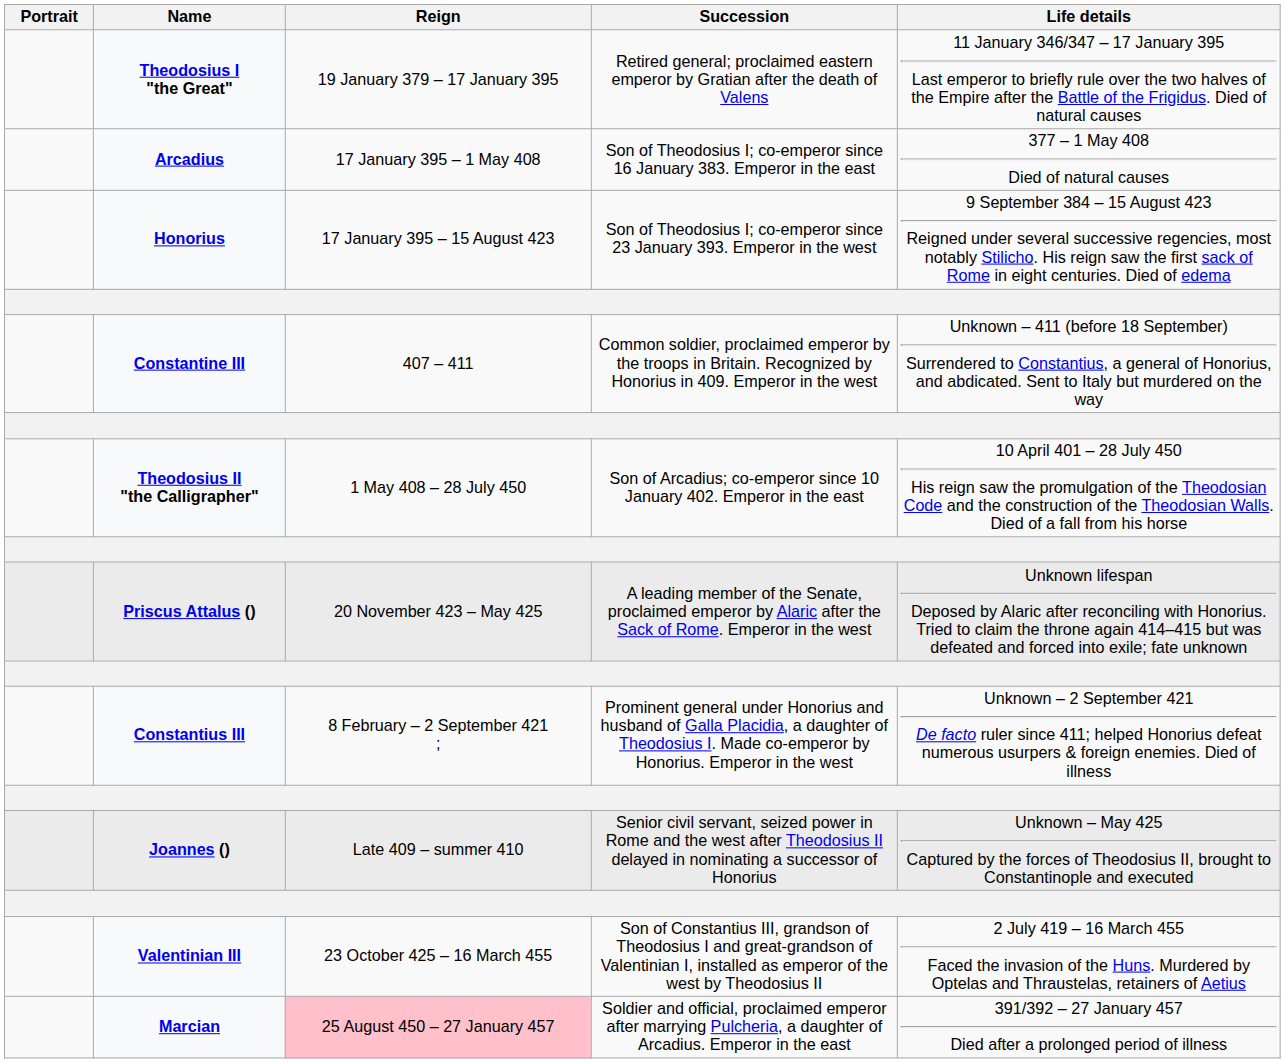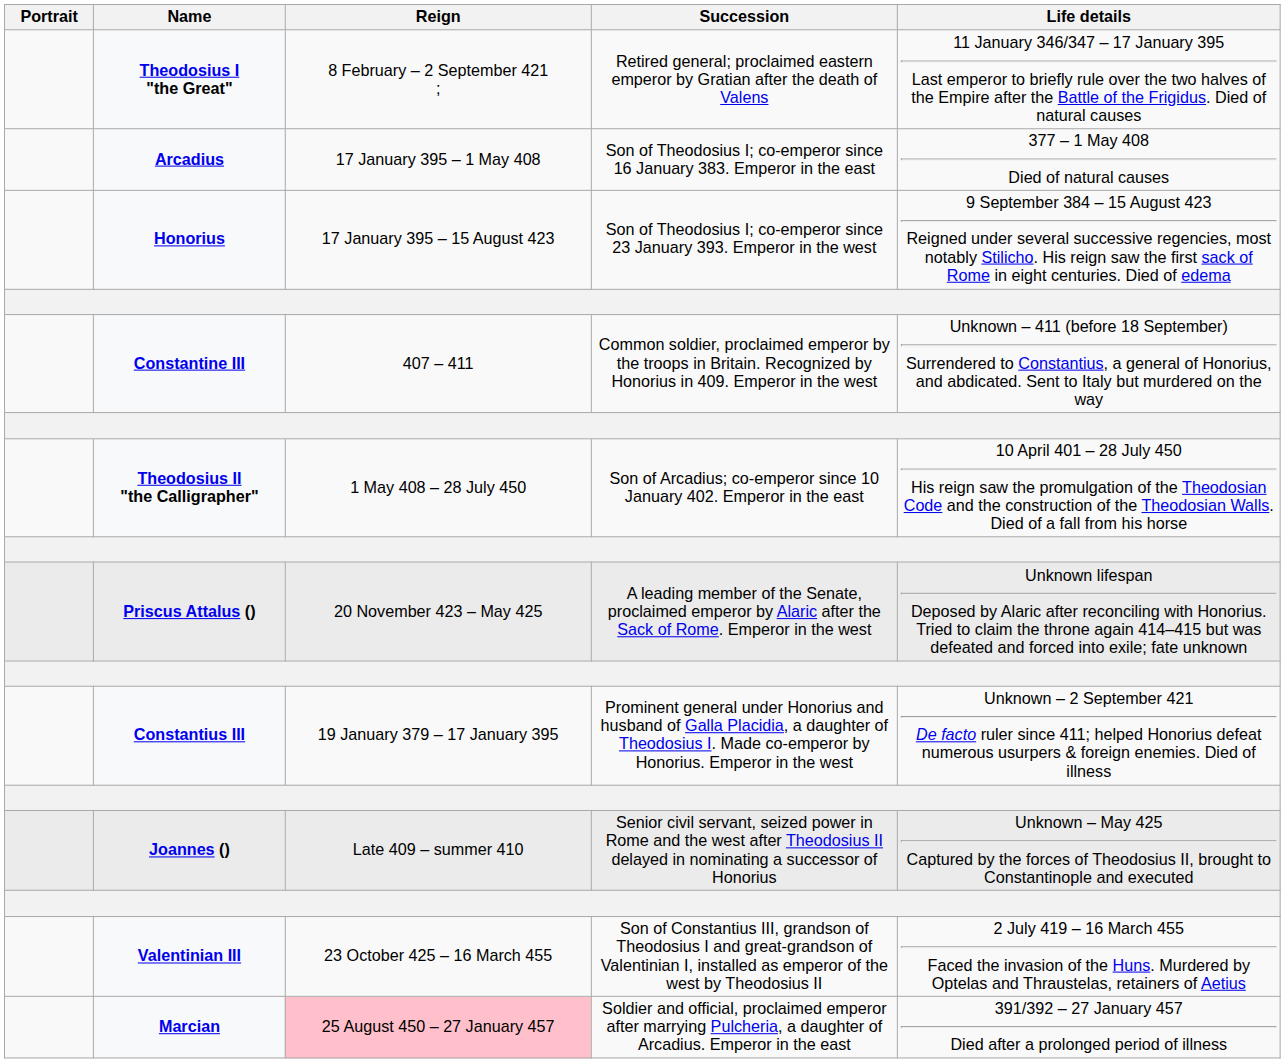Theodosius I "the Great" | Reign: 19 January 379 – 17 January 395 -> 8 February – 2 September 421 ;
Constantius III | Reign: 8 February – 2 September 421 ; -> 19 January 379 – 17 January 395
